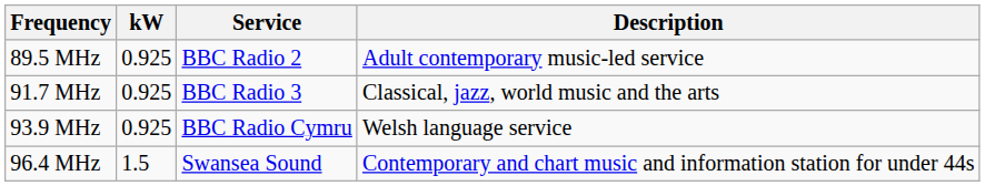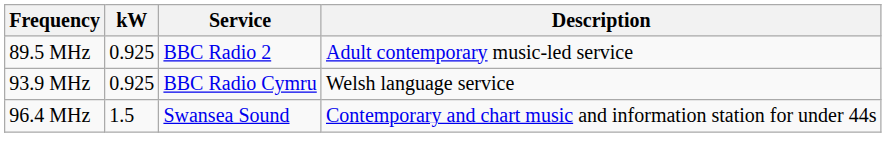- row: 91.7 MHz | 0.925 | BBC Radio 3 | Classical, jazz, world music and the arts
